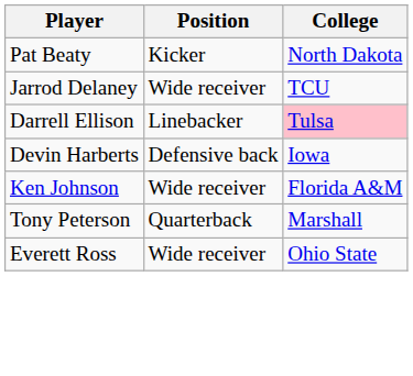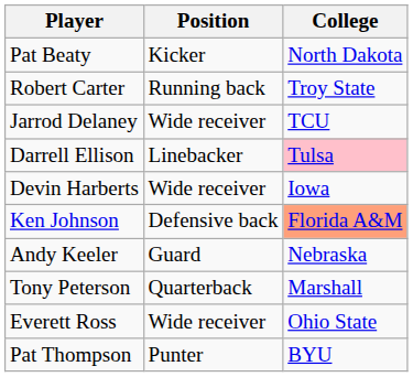+ row: Robert Carter | Running back | Troy State
Devin Harberts | Position: Defensive back -> Wide receiver
Ken Johnson | Position: Wide receiver -> Defensive back
Ken Johnson | College: no background -> lightsalmon background
+ row: Andy Keeler | Guard | Nebraska
+ row: Pat Thompson | Punter | BYU
